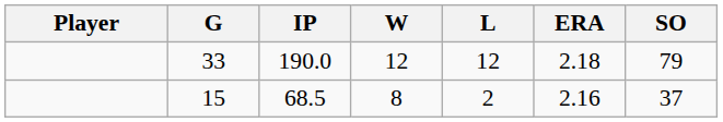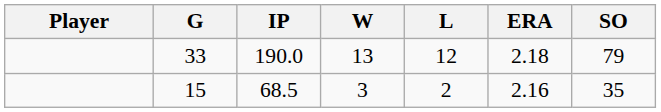33 | W: 12 -> 13
15 | W: 8 -> 3
15 | SO: 37 -> 35
